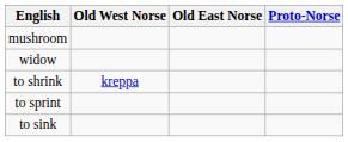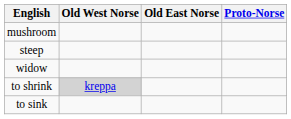+ row: steep
to shrink | Old West Norse: no background -> lightgrey background
- row: to sprint
